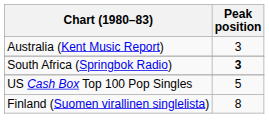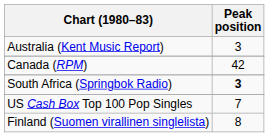+ row: Canada (RPM) | 42
US Cash Box Top 100 Pop Singles | Peak position: 5 -> 7
